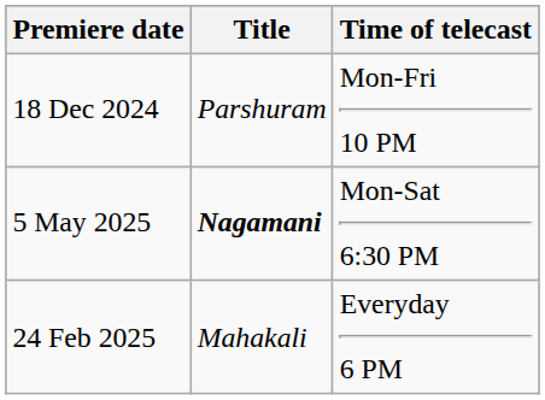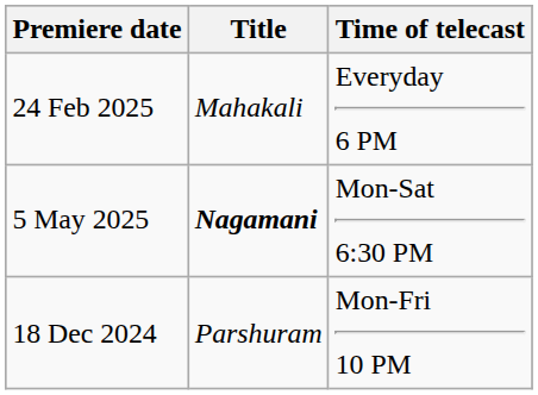rows swapped: 24 Feb 2025 <-> 18 Dec 2024
